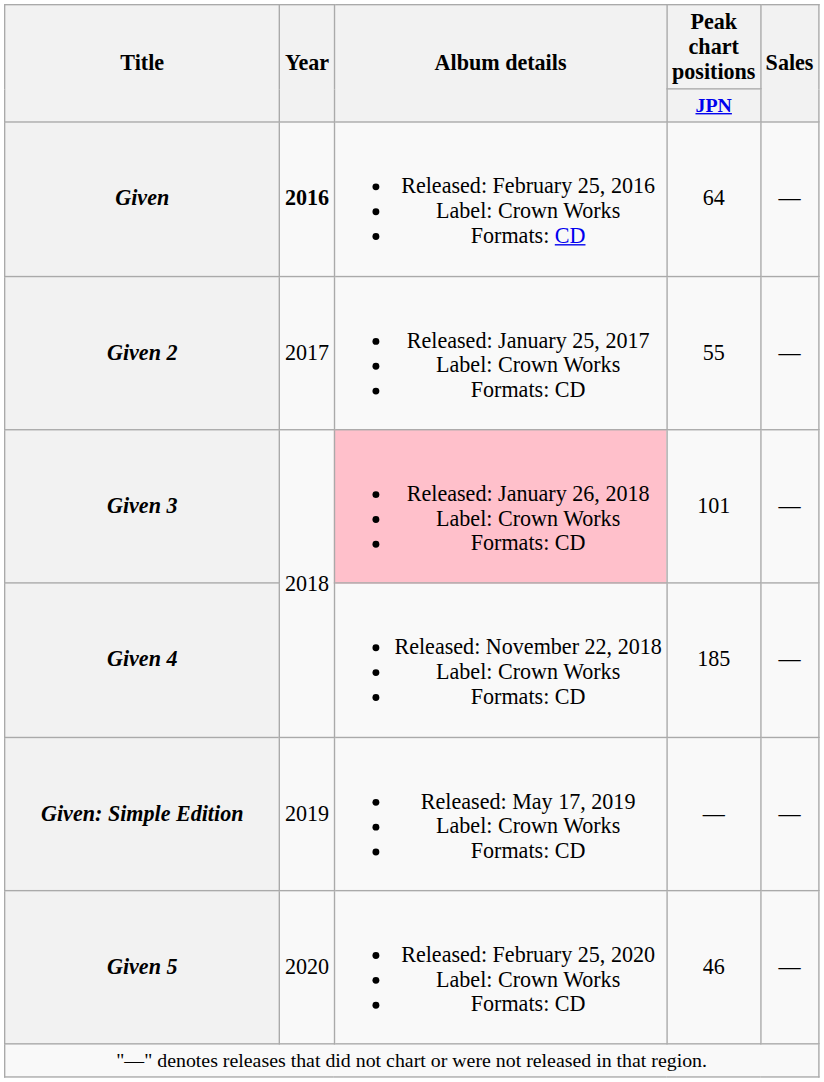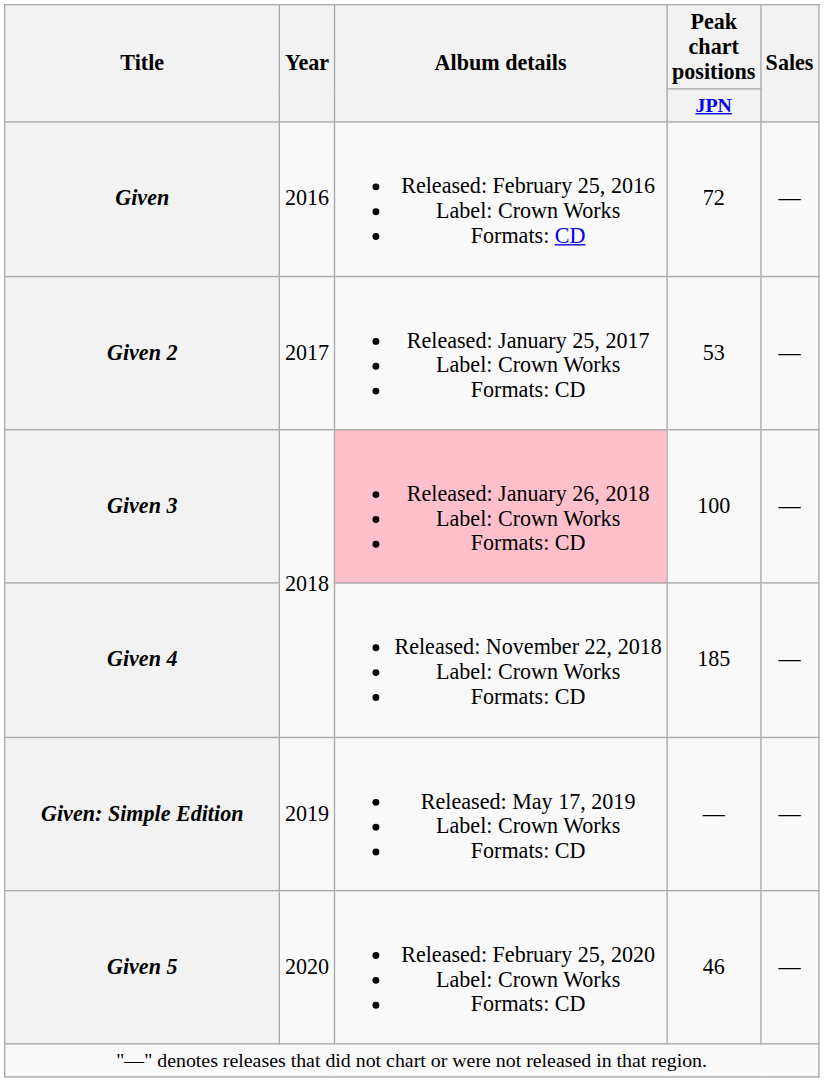Given | Year: bold -> normal
Given | Peak chart positions / JPN: 64 -> 72
Given 2 | Peak chart positions / JPN: 55 -> 53
Given 3 | Peak chart positions / JPN: 101 -> 100
